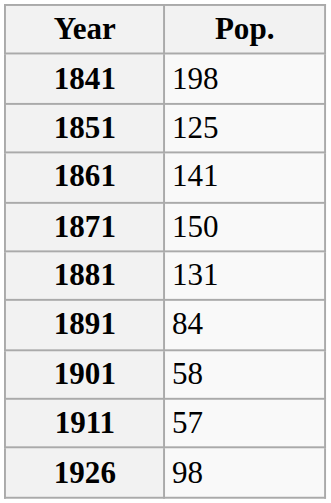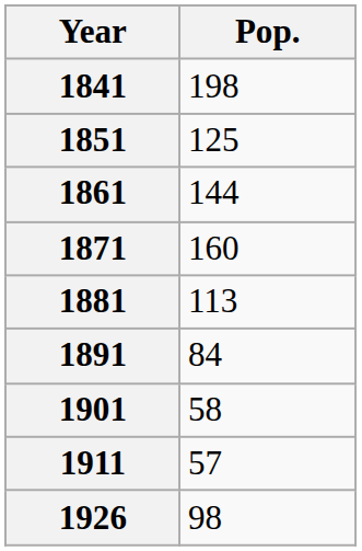1861 | Pop.: 141 -> 144
1871 | Pop.: 150 -> 160
1881 | Pop.: 131 -> 113
